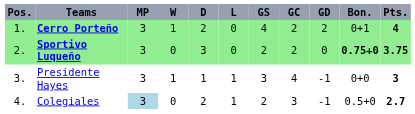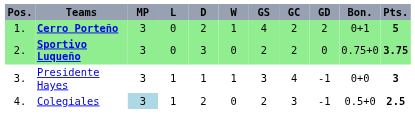columns swapped: W <-> L
Cerro Porteño | Pts.: 4 -> 5
Sportivo Luqueño | Bon.: bold -> normal
Colegiales | Pts.: 2.7 -> 2.5
